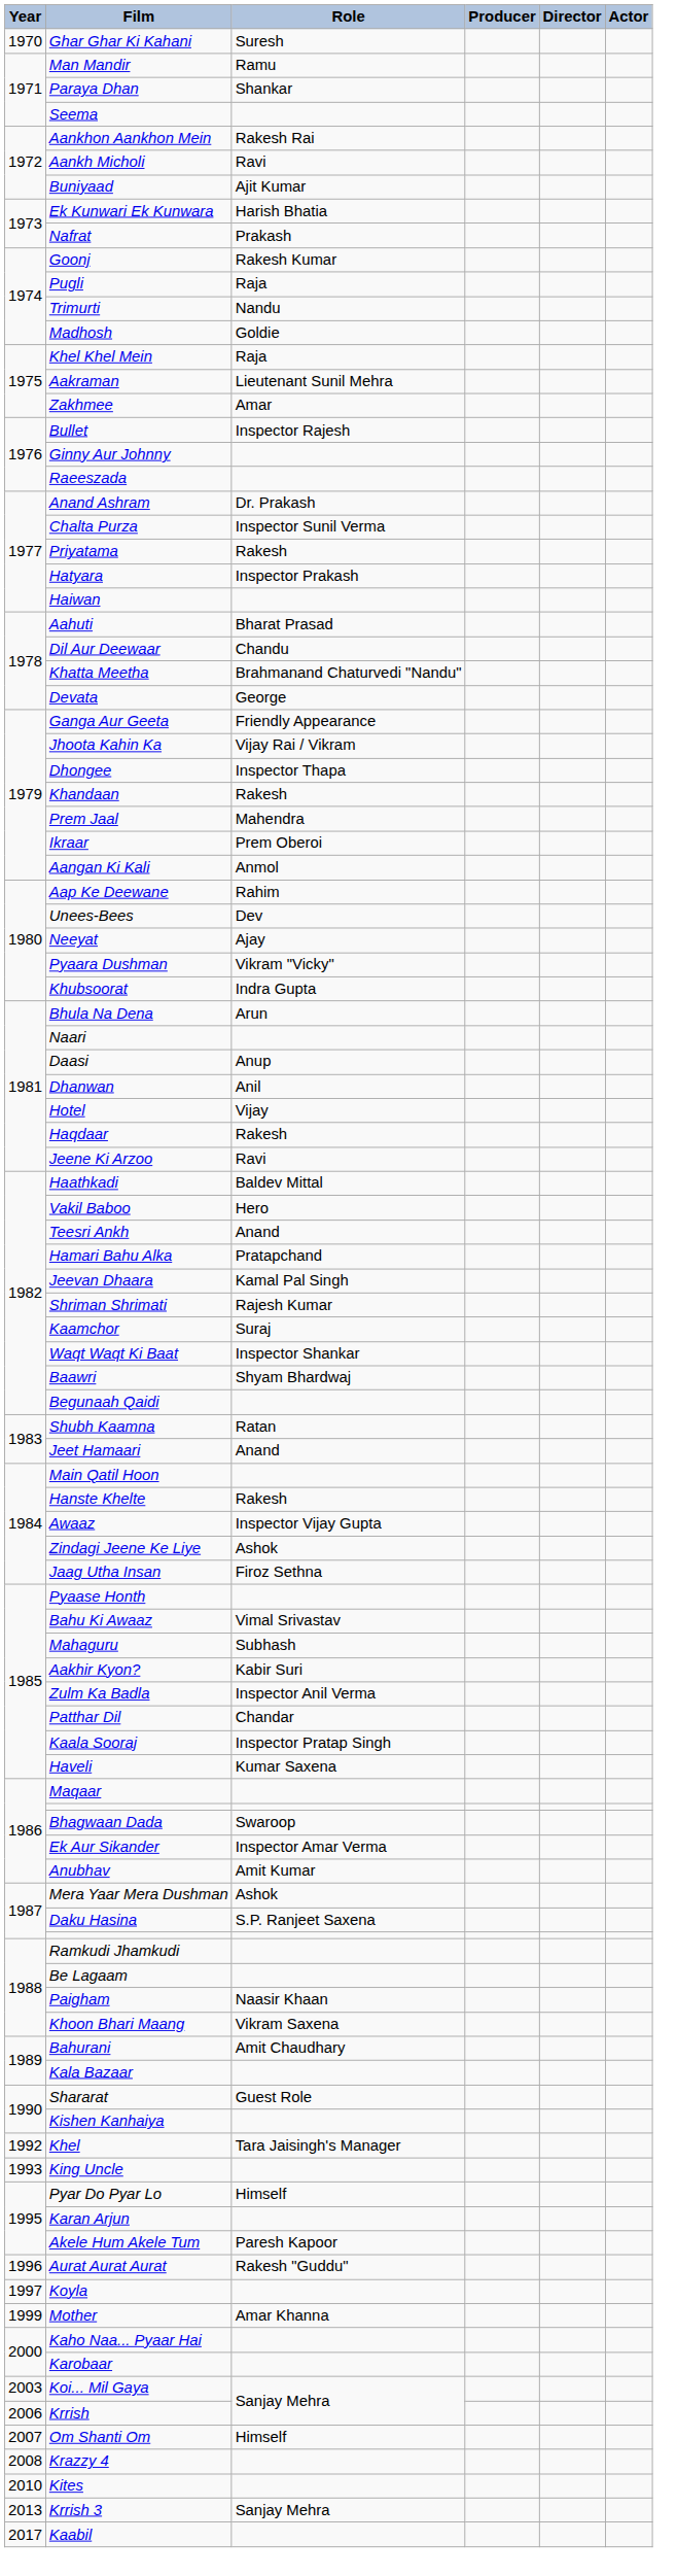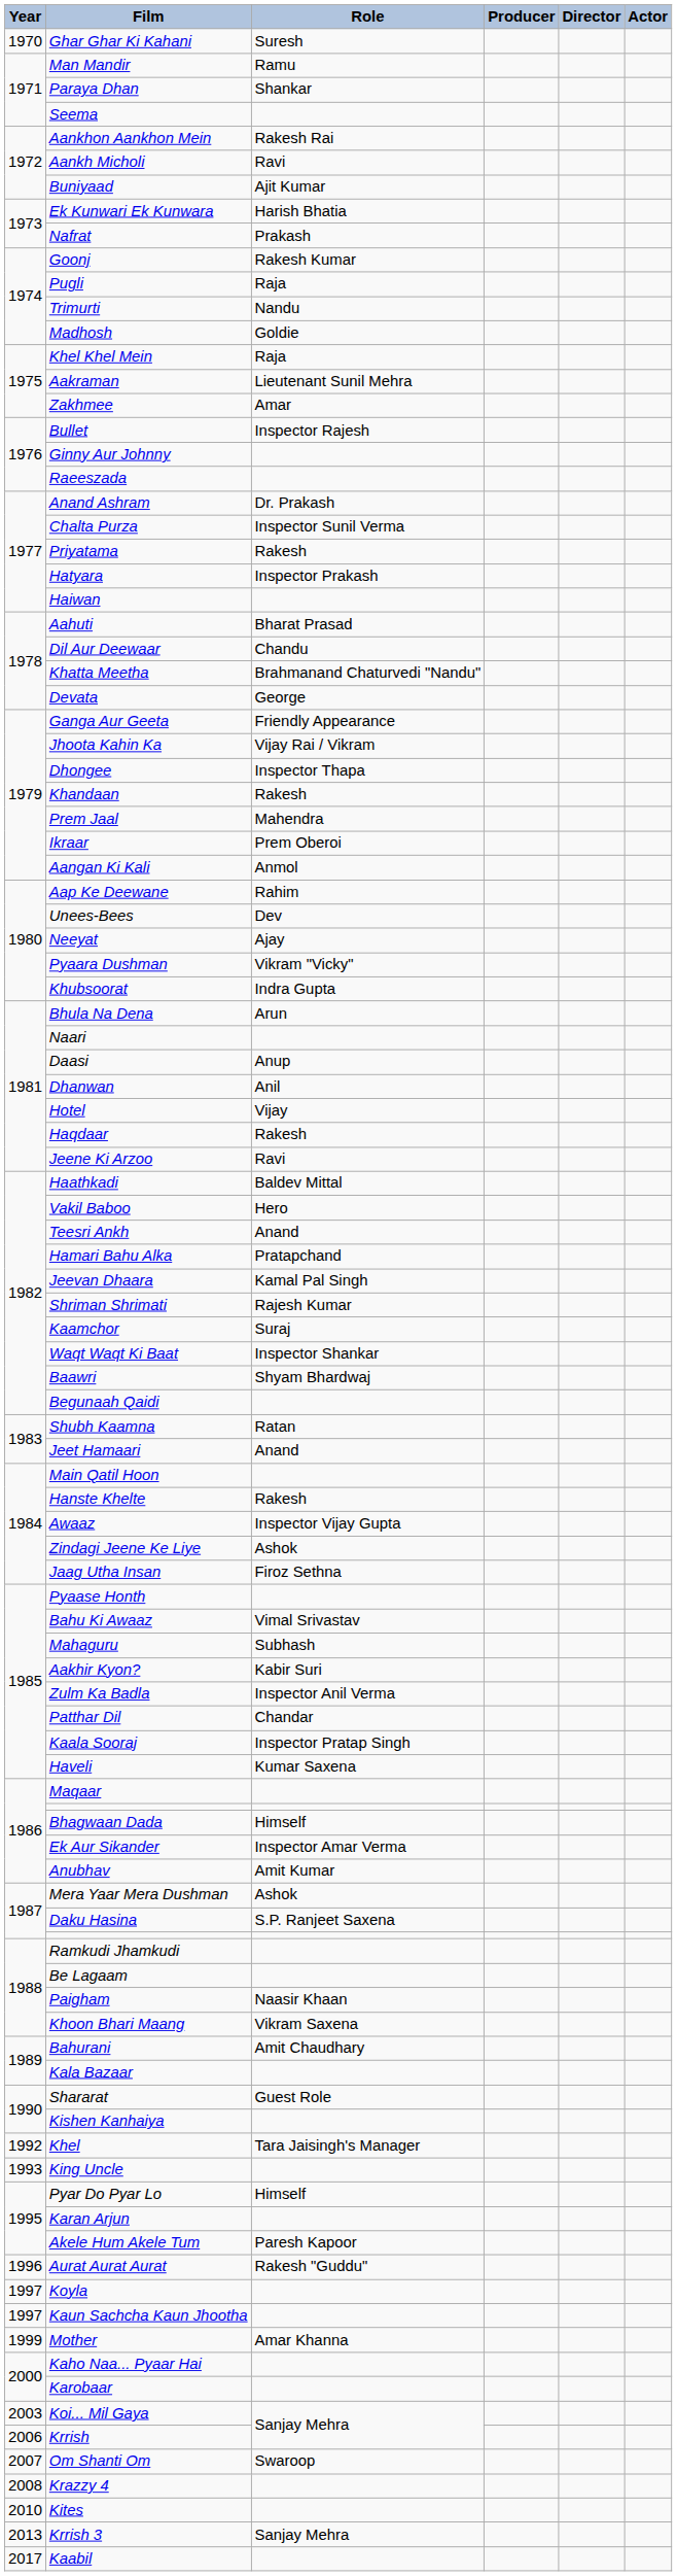Bhagwaan Dada | Role: Swaroop -> Himself
+ row: 1997 | Kaun Sachcha Kaun Jhootha
Om Shanti Om | Role: Himself -> Swaroop
